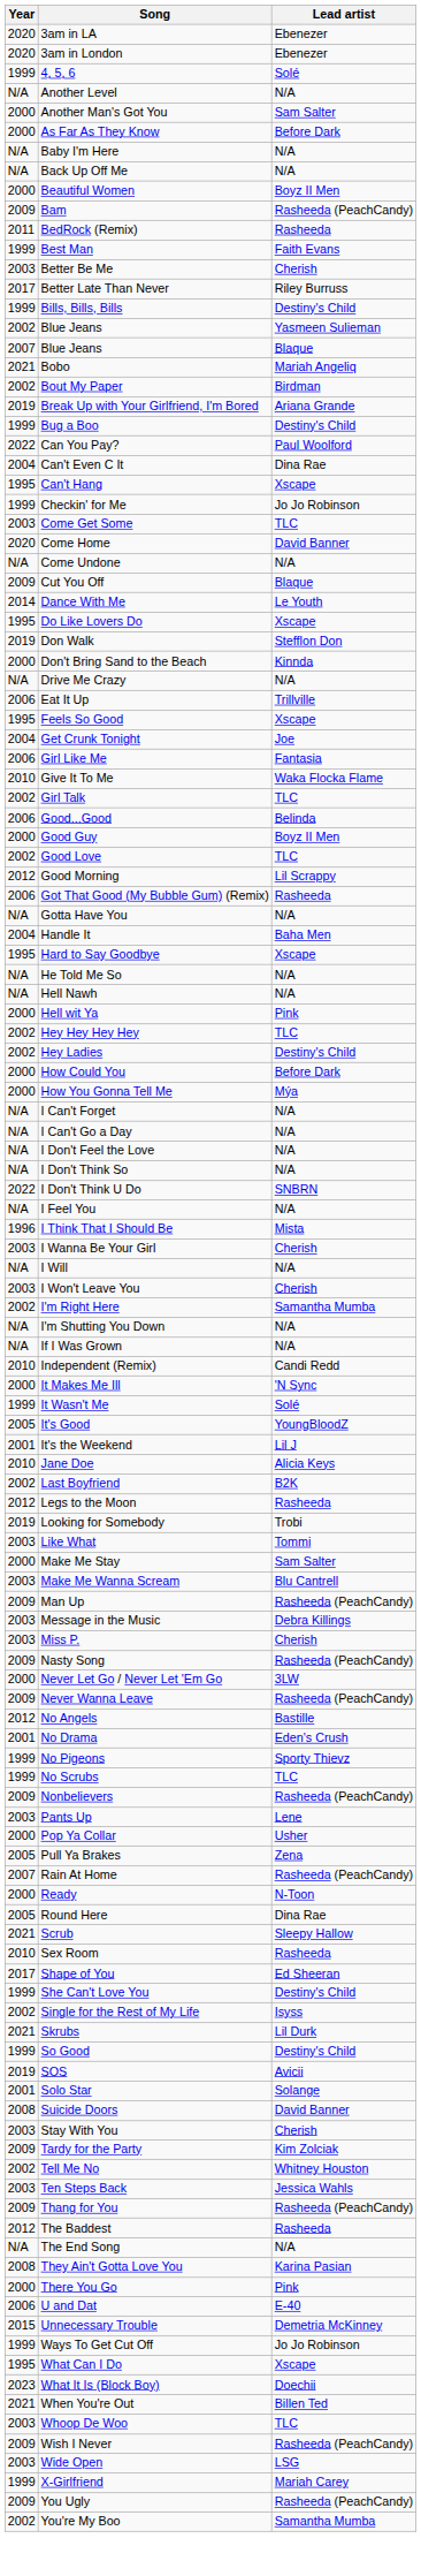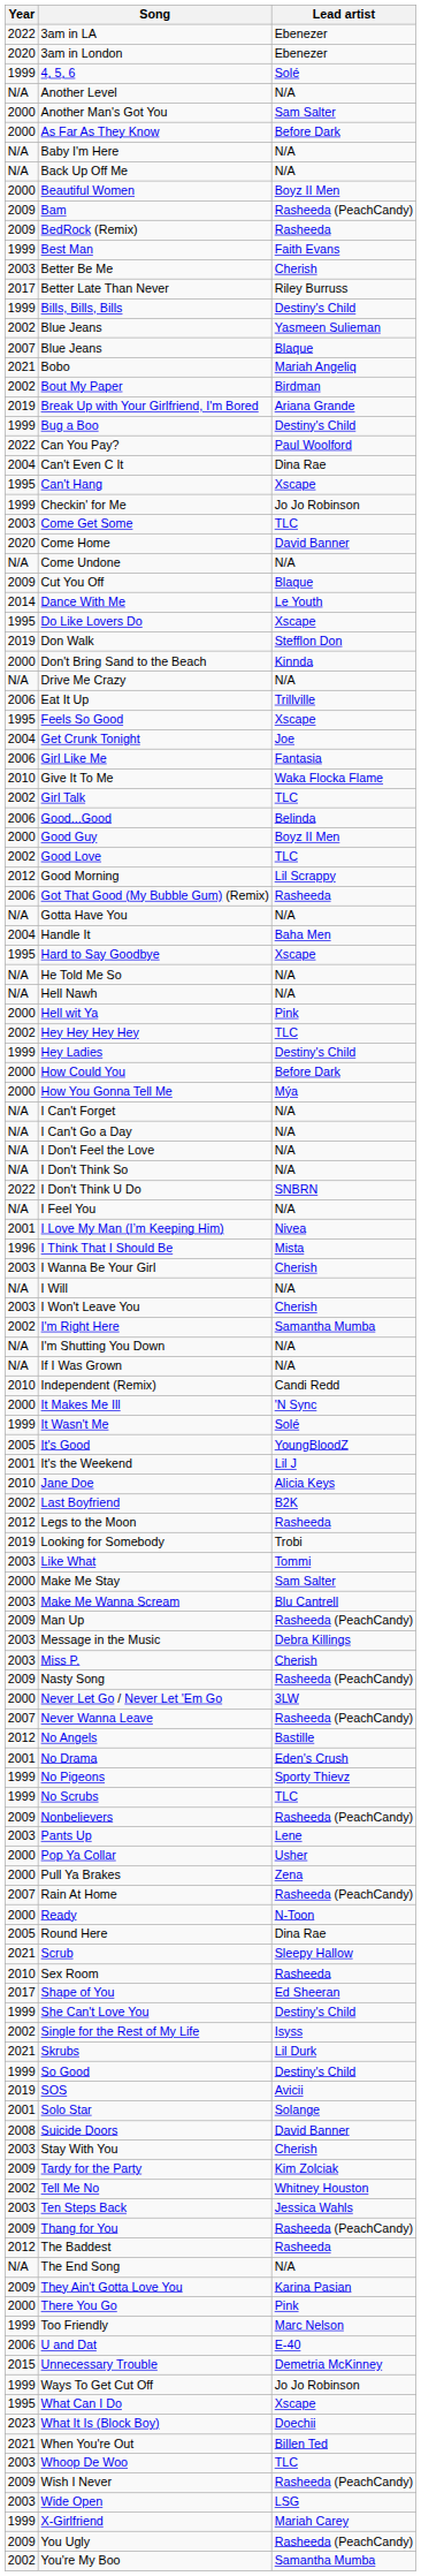3am in LA | Year: 2020 -> 2022
BedRock (Remix) | Year: 2011 -> 2009
Hey Ladies | Year: 2002 -> 1999
+ row: 2001 | I Love My Man (I’m Keeping Him) | Nivea
Never Wanna Leave | Year: 2009 -> 2007
Pull Ya Brakes | Year: 2005 -> 2000
They Ain't Gotta Love You | Year: 2008 -> 2009
+ row: 1999 | Too Friendly | Marc Nelson
